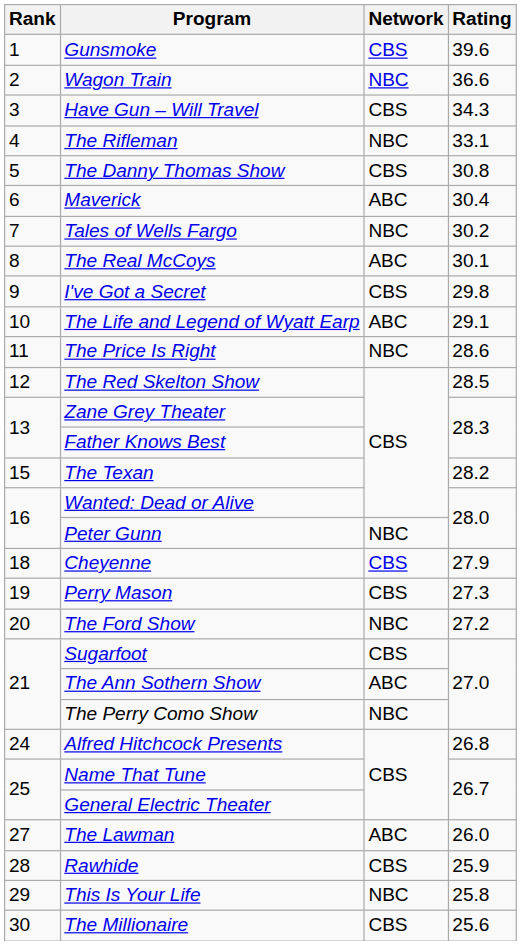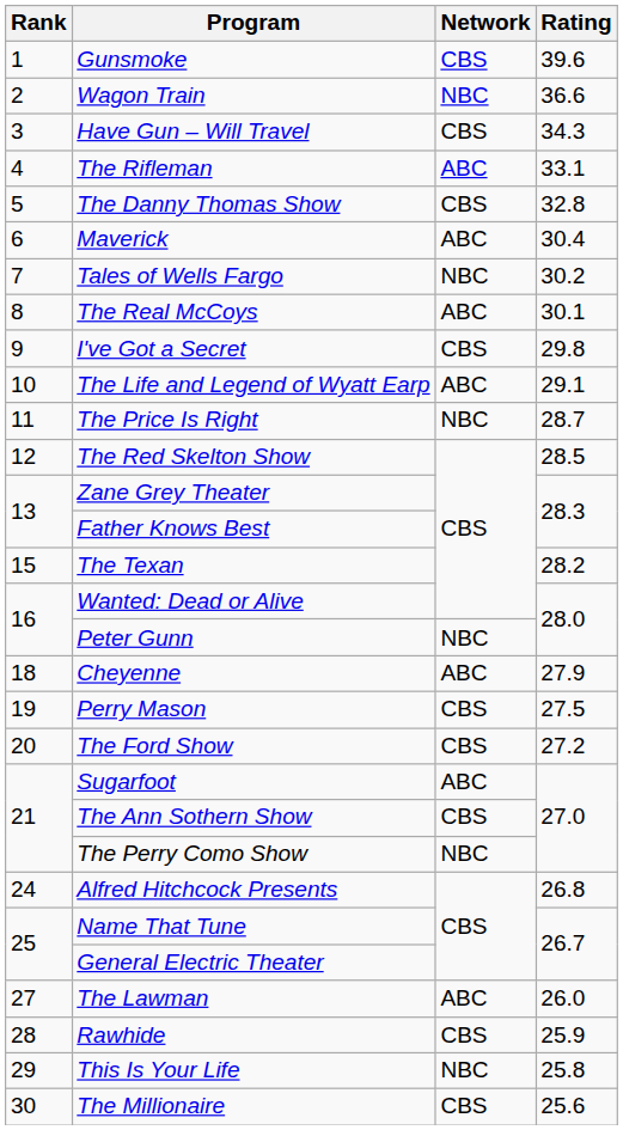The Rifleman | Network: NBC -> ABC
The Danny Thomas Show | Rating: 30.8 -> 32.8
The Price Is Right | Rating: 28.6 -> 28.7
Cheyenne | Network: CBS -> ABC
Perry Mason | Rating: 27.3 -> 27.5
The Ford Show | Network: NBC -> CBS
Sugarfoot | Network: CBS -> ABC
The Ann Sothern Show | Network: ABC -> CBS
